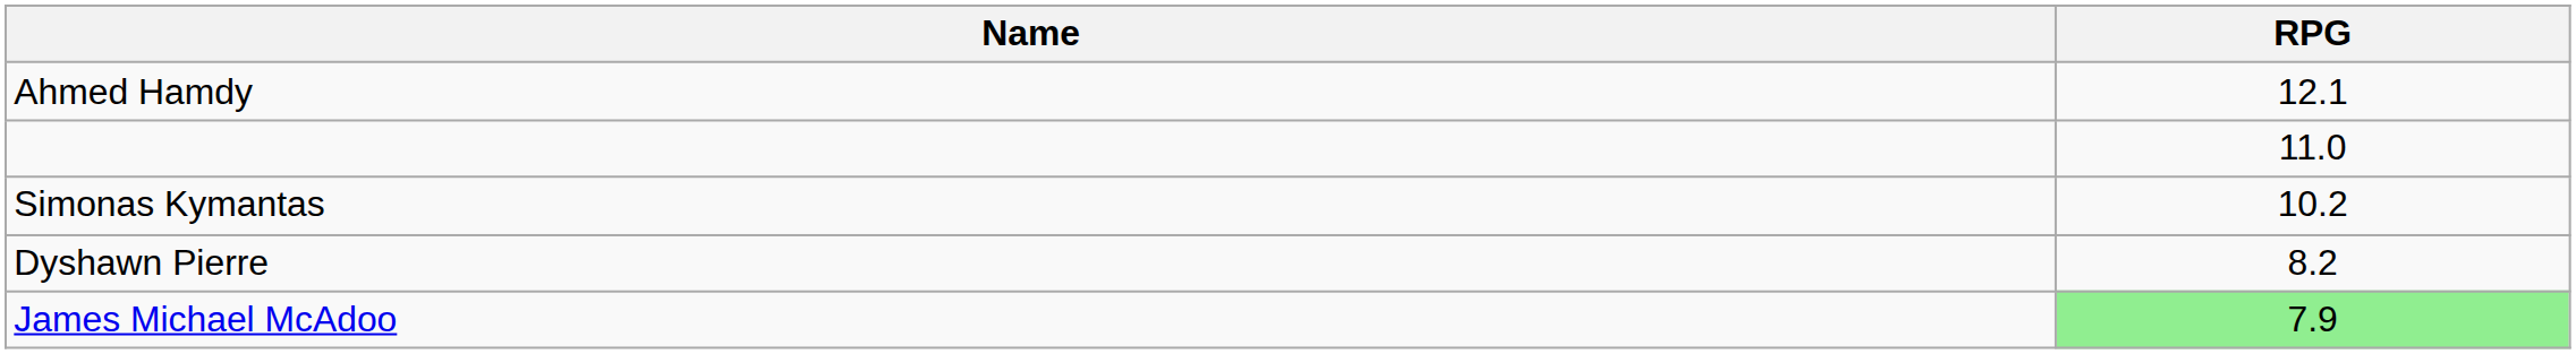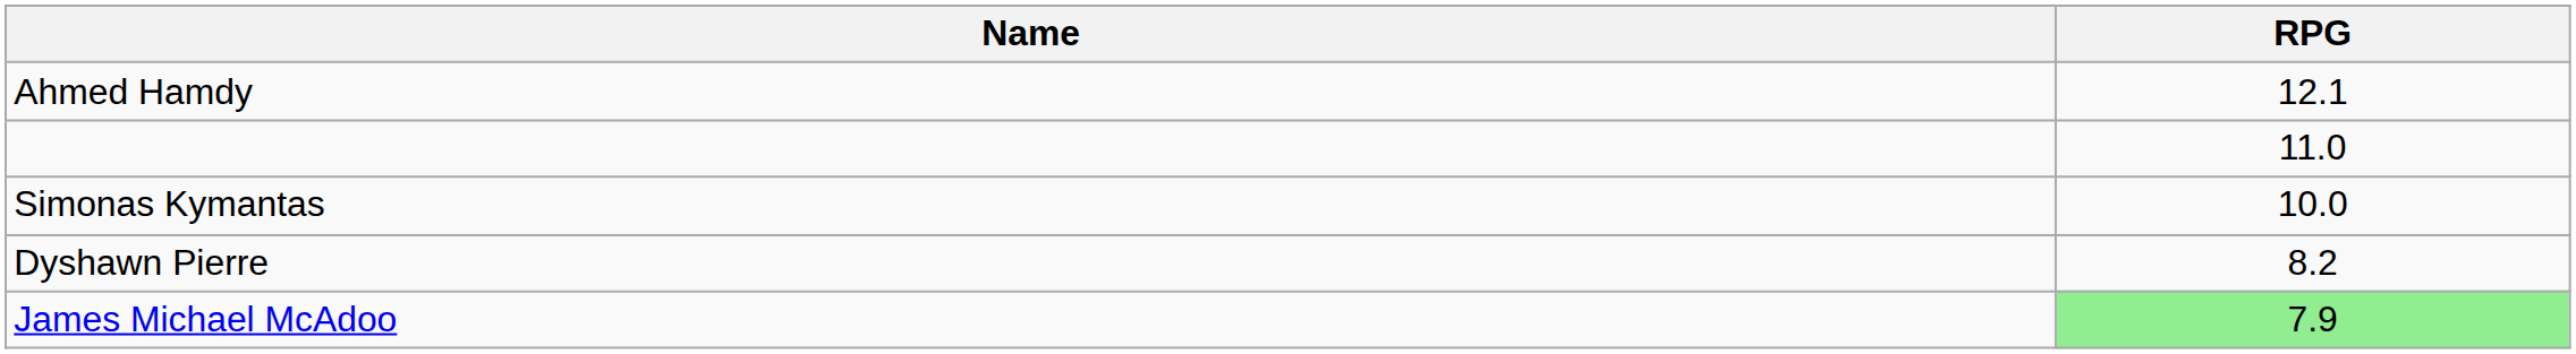Simonas Kymantas | RPG: 10.2 -> 10.0
